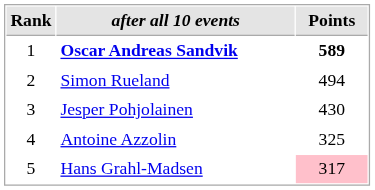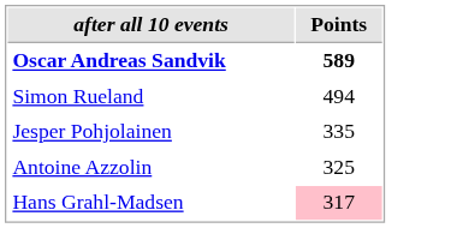- column: Rank | 1 | 2 | 3 | 4 | 5
Jesper Pohjolainen | Points: 430 -> 335
